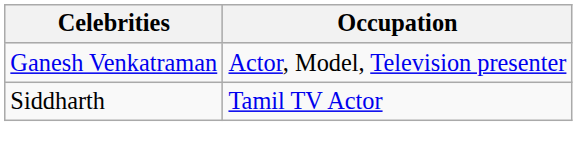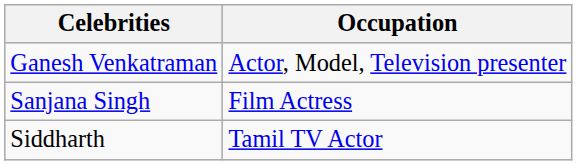+ row: Sanjana Singh | Film Actress
